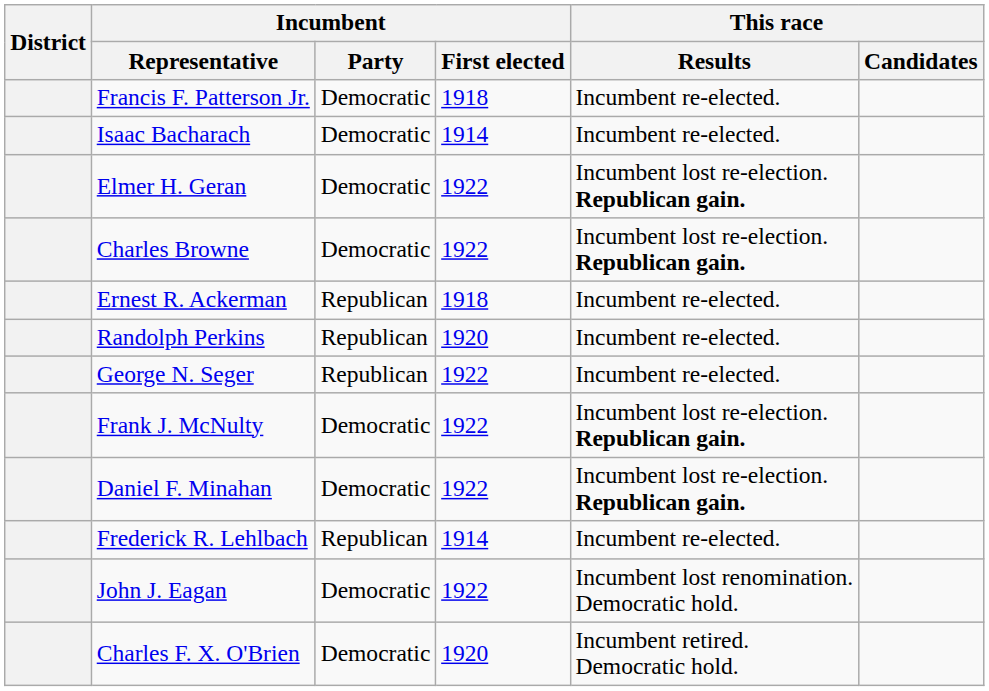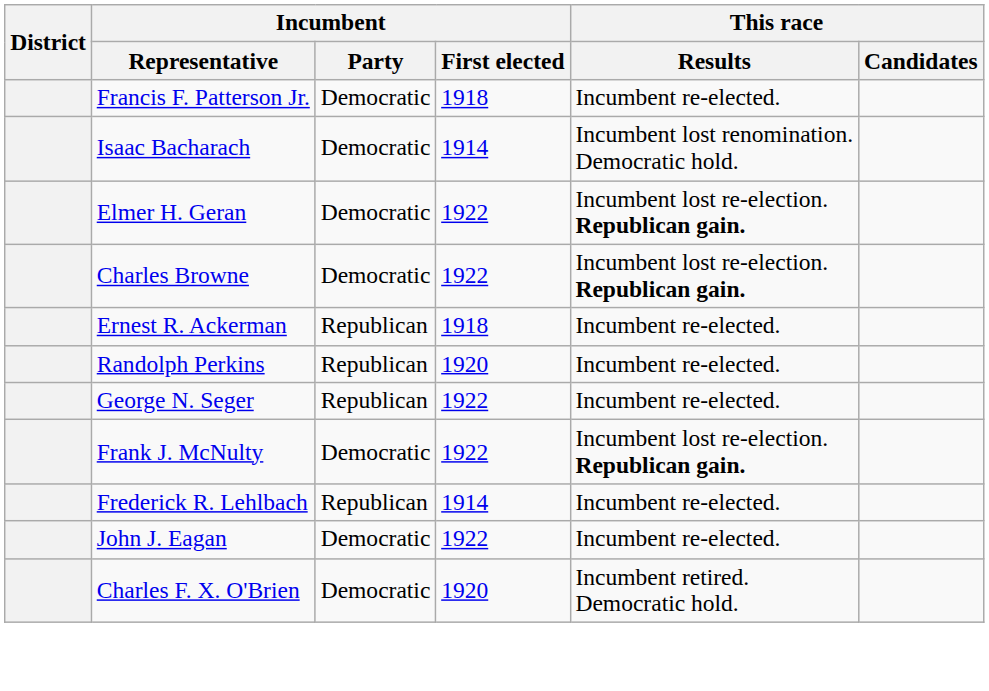Isaac Bacharach | This race / Results: Incumbent re-elected. -> Incumbent lost renomination. Democratic hold.
- row: Daniel F. Minahan | Democratic | 1922 | Incumbent lost re-election. Republican gain.
John J. Eagan | This race / Results: Incumbent lost renomination. Democratic hold. -> Incumbent re-elected.
